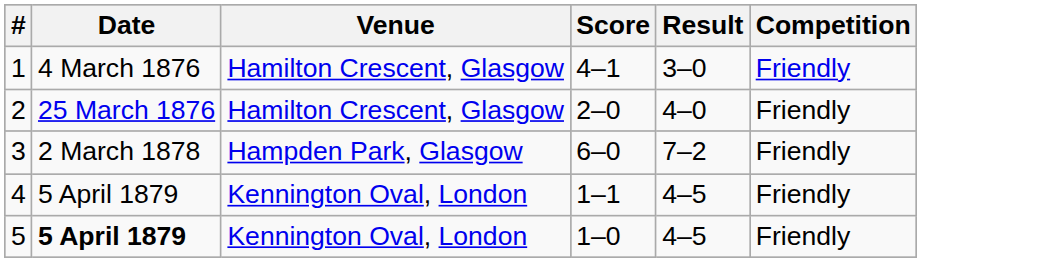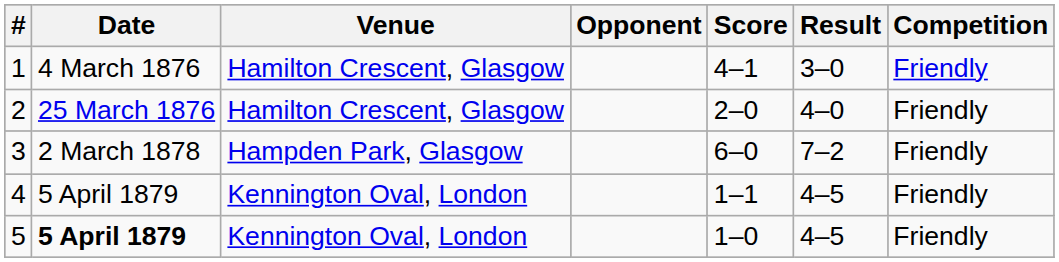+ column: Opponent
